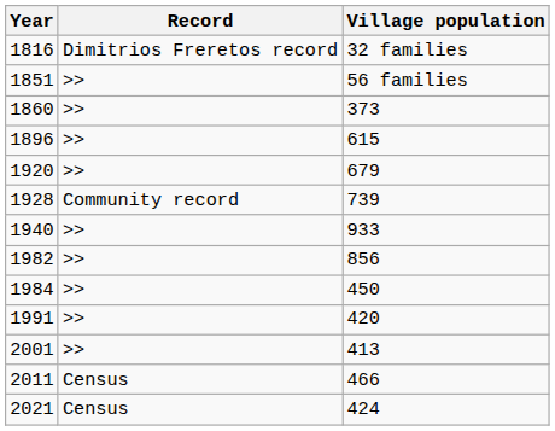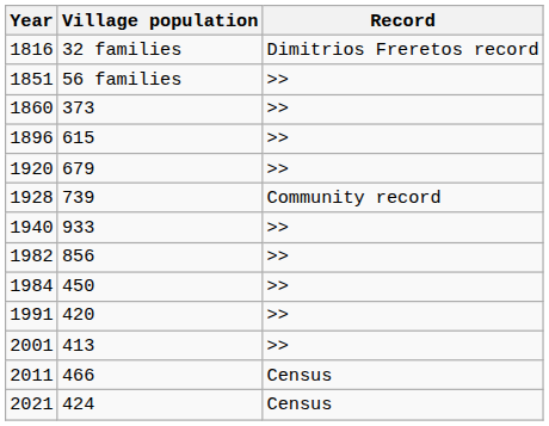columns swapped: Village population <-> Record
